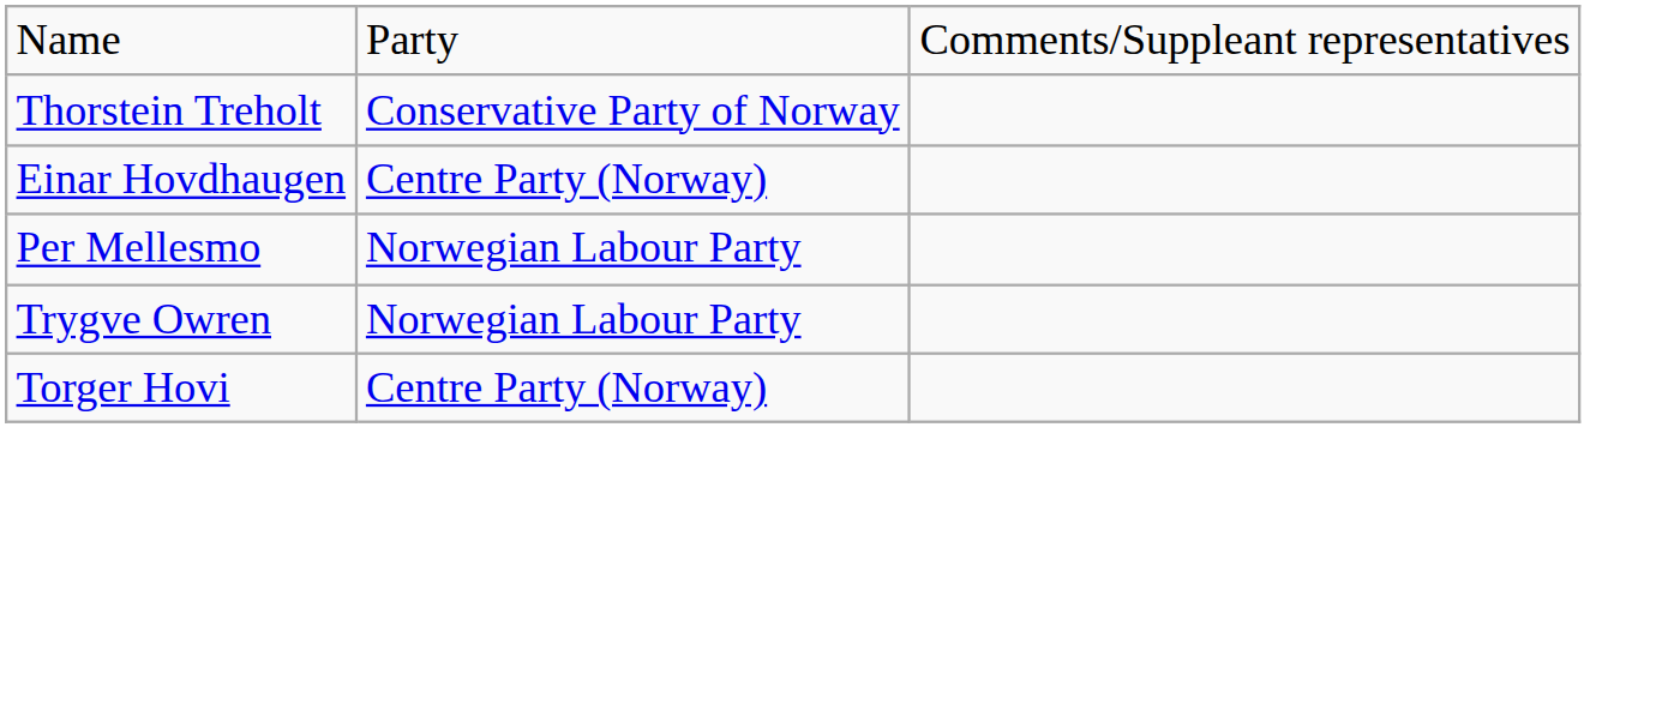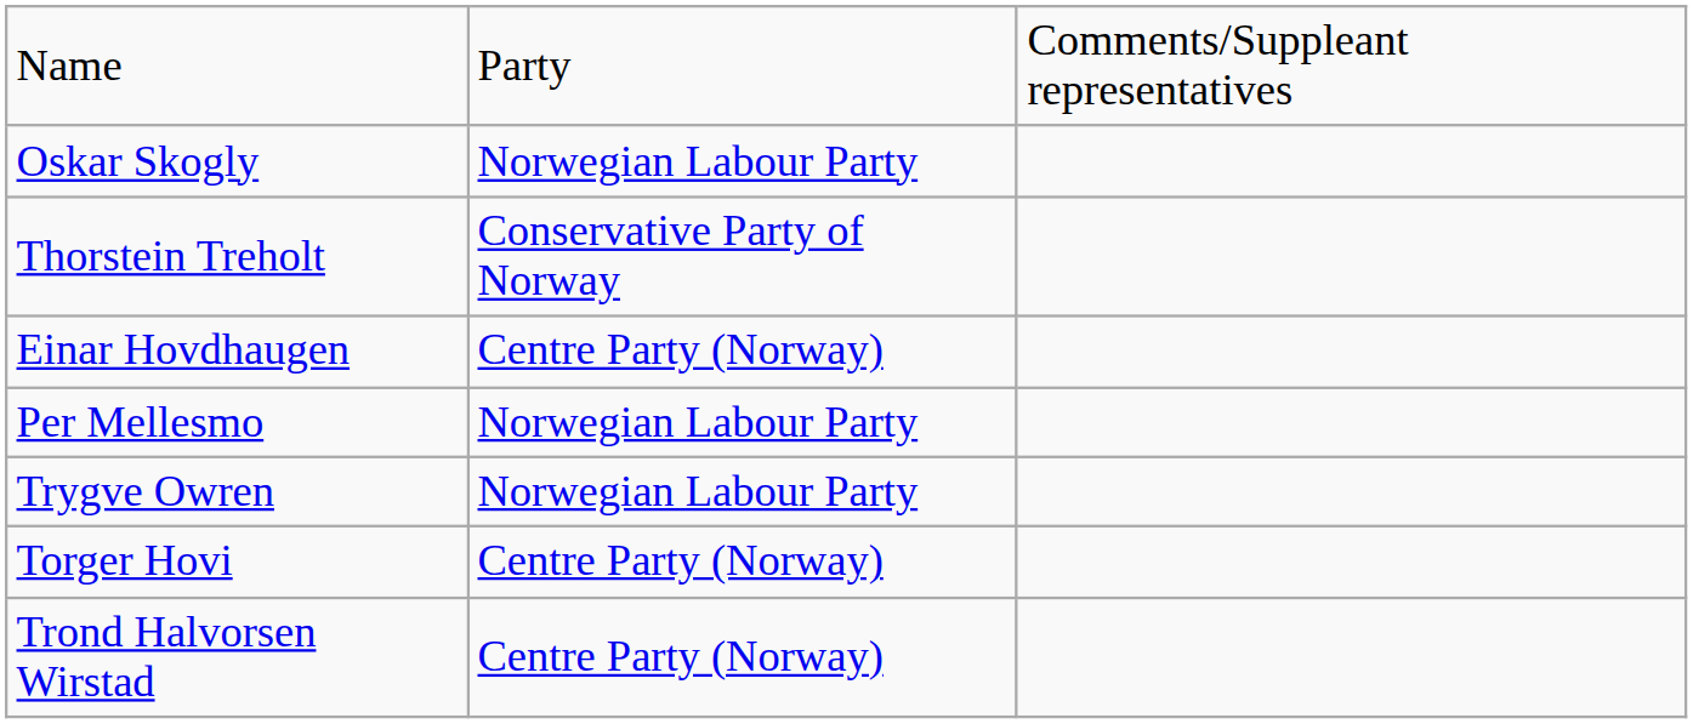+ row: Oskar Skogly | Norwegian Labour Party
+ row: Trond Halvorsen Wirstad | Centre Party (Norway)
